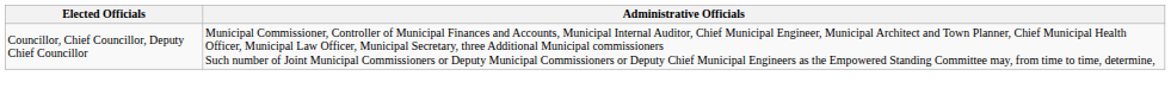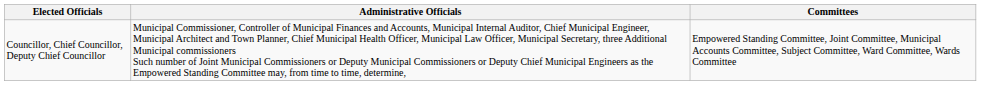+ column: Committees | Empowered Standing Committee, Joint Committee, Municipal Accounts Committee, Subject Committee, Ward Committee, Wards Committee
